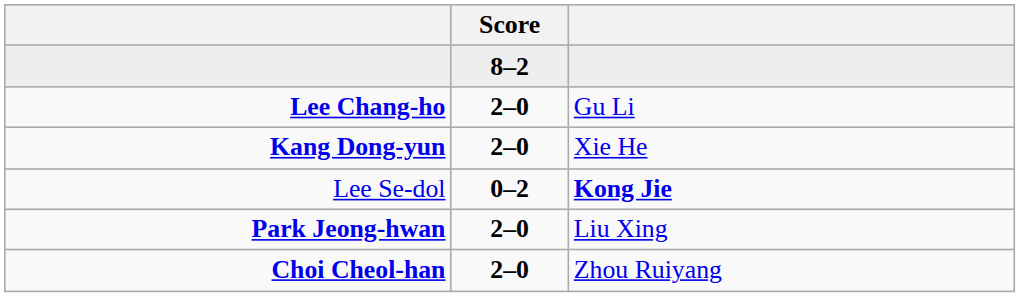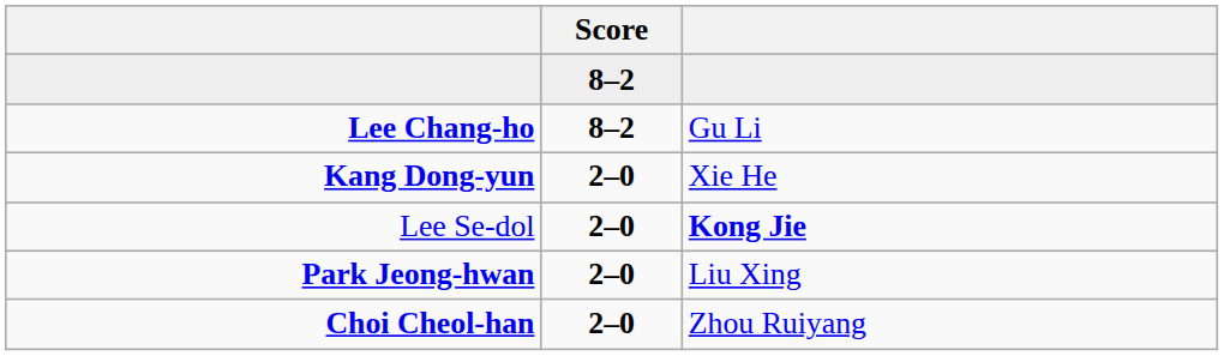Lee Chang-ho | Score: 2–0 -> 8–2
Lee Se-dol | Score: 0–2 -> 2–0
